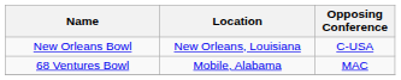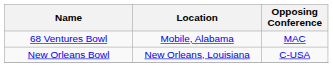rows swapped: New Orleans Bowl <-> 68 Ventures Bowl
